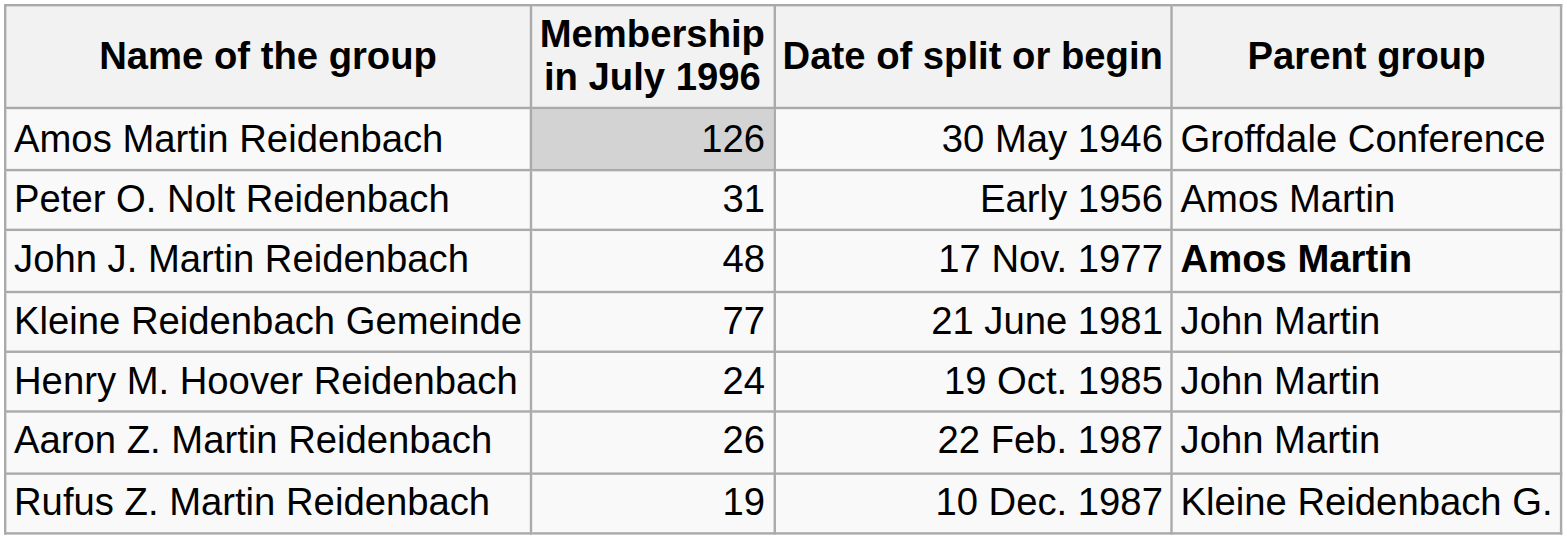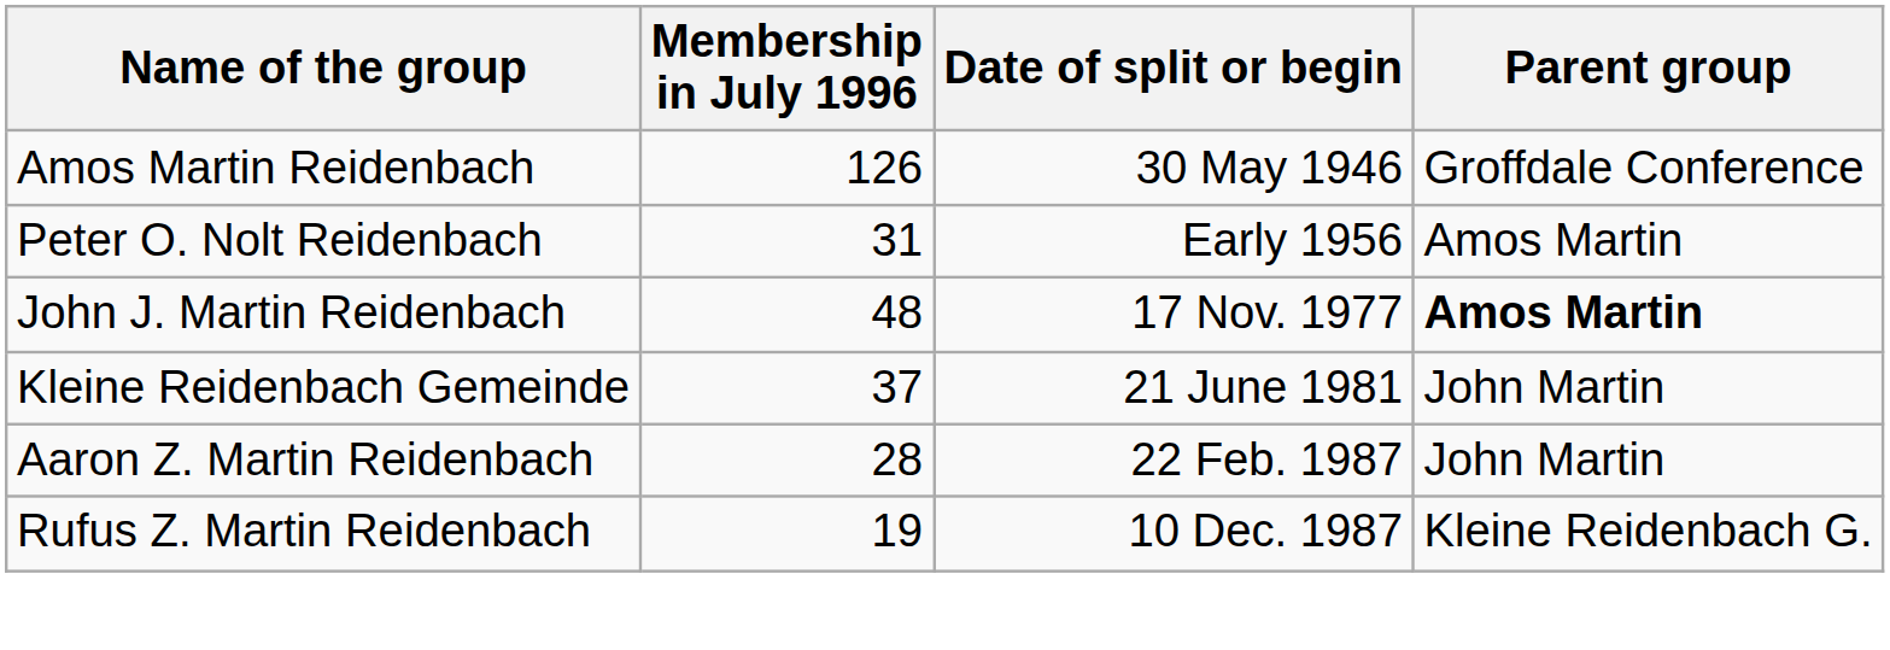Amos Martin Reidenbach | Membership in July 1996: lightgrey background -> no background
Kleine Reidenbach Gemeinde | Membership in July 1996: 77 -> 37
- row: Henry M. Hoover Reidenbach | 24 | 19 Oct. 1985 | John Martin
Aaron Z. Martin Reidenbach | Membership in July 1996: 26 -> 28
